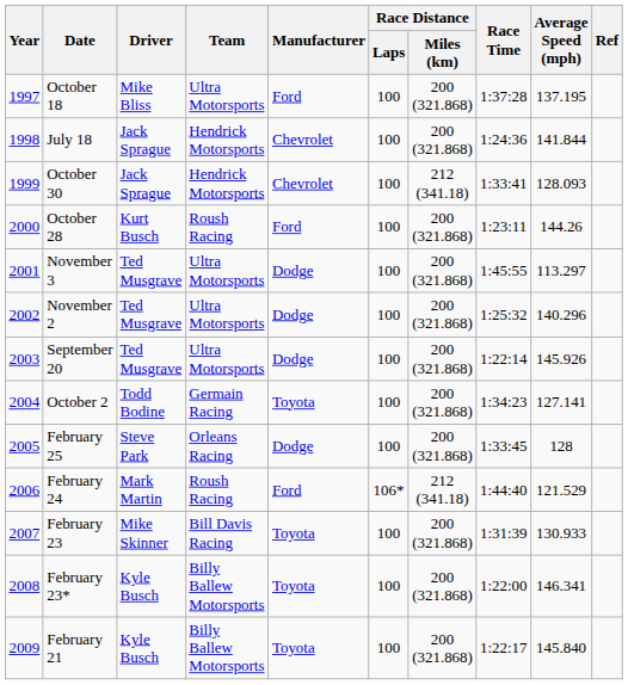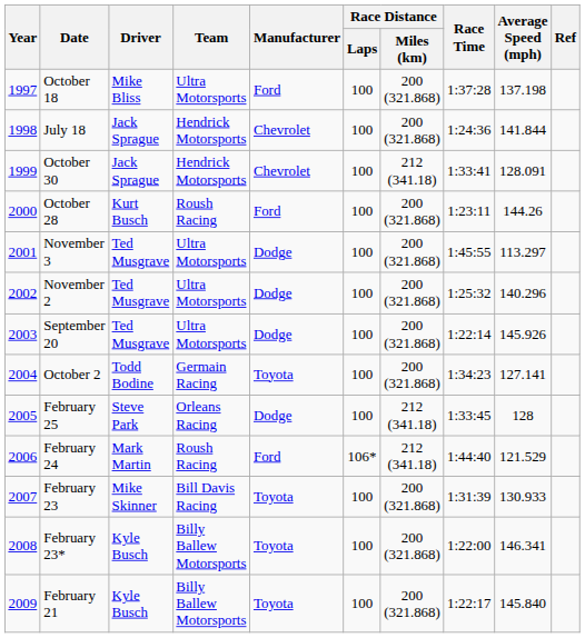October 18 | Average Speed (mph): 137.195 -> 137.198
October 30 | Average Speed (mph): 128.093 -> 128.091
February 25 | Race Distance / Miles (km): 200 (321.868) -> 212 (341.18)
